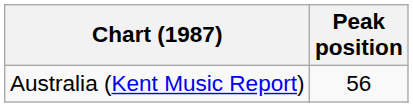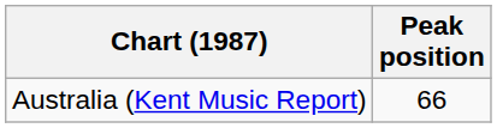Australia (Kent Music Report) | Peak position: 56 -> 66
